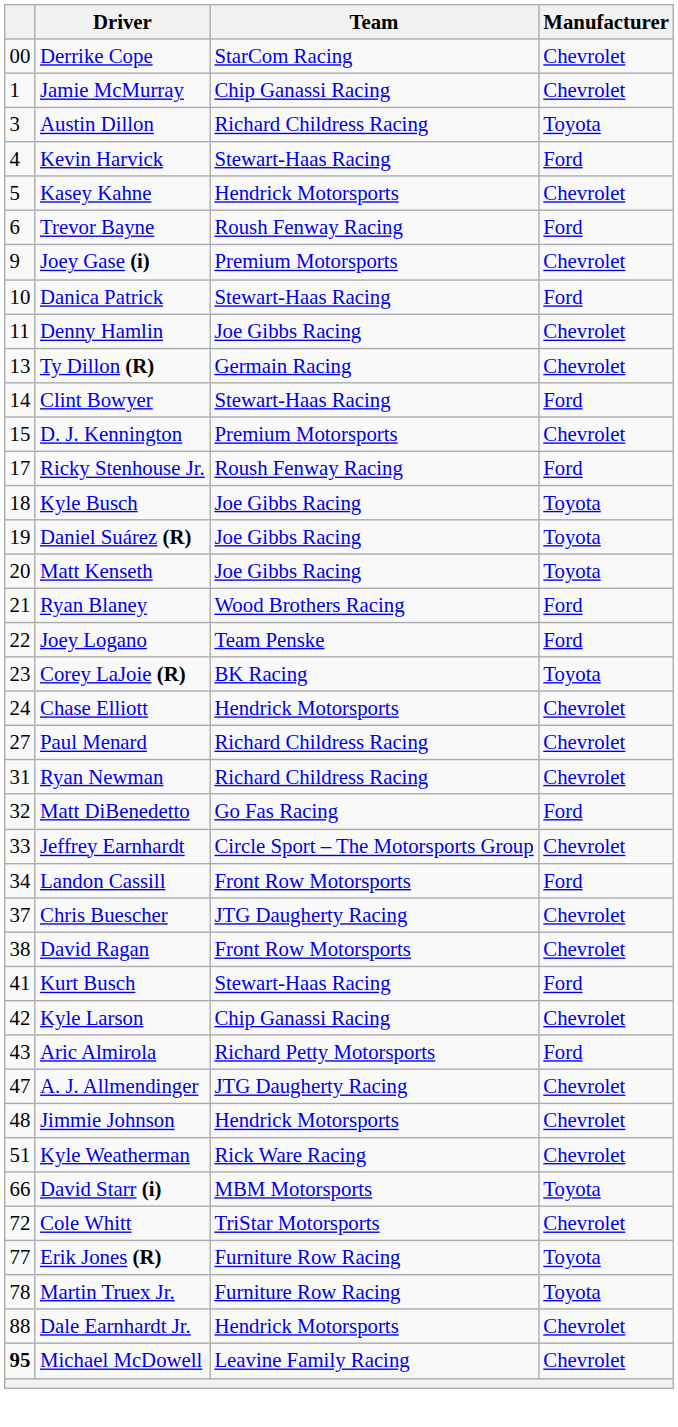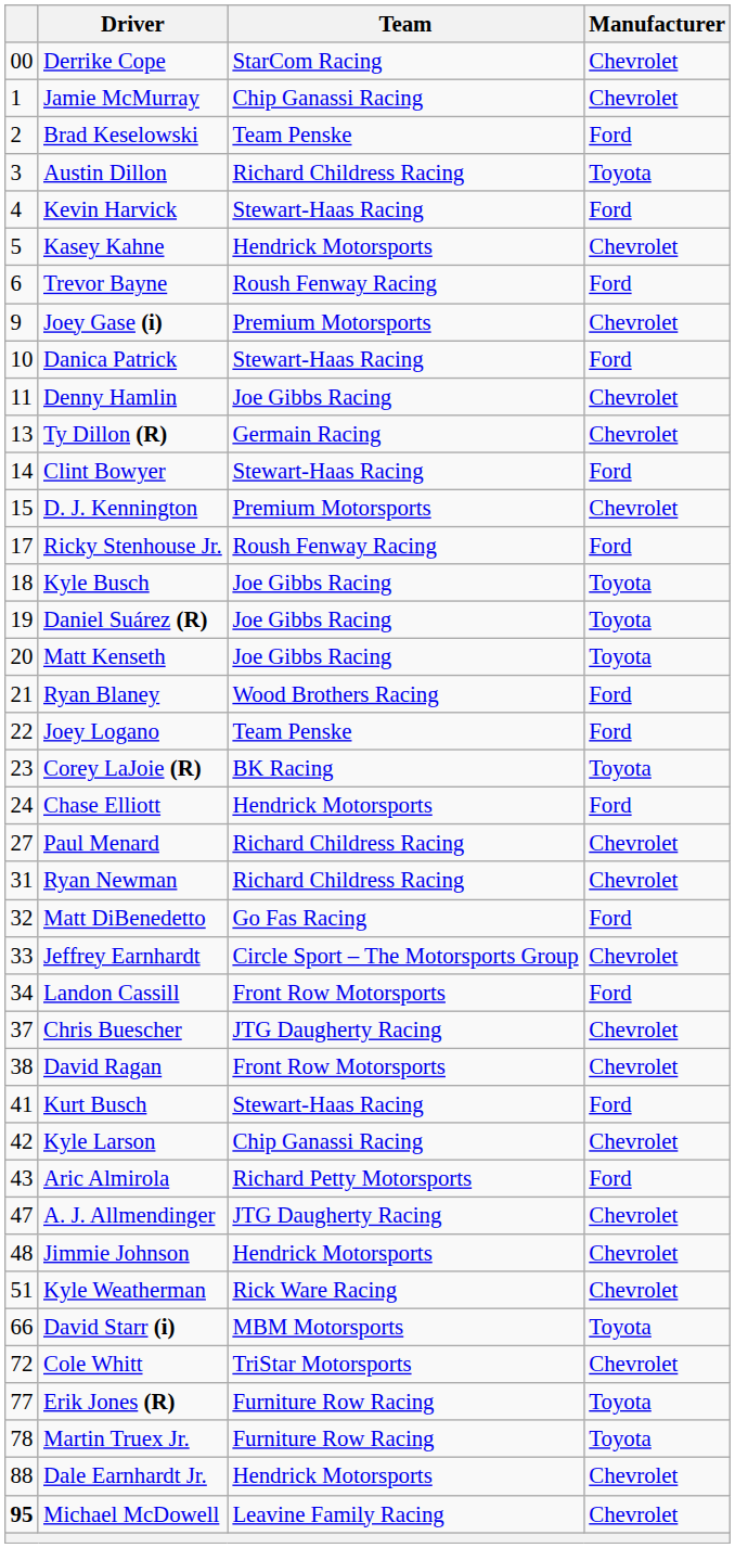+ row: 2 | Brad Keselowski | Team Penske | Ford
Chase Elliott | Manufacturer: Chevrolet -> Ford
